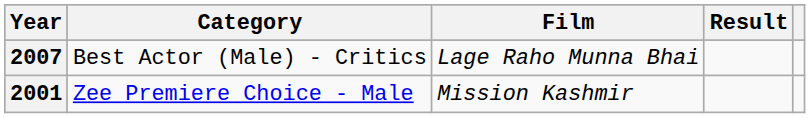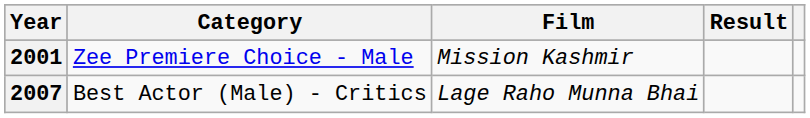rows swapped: 2001 <-> 2007
